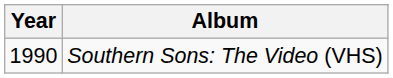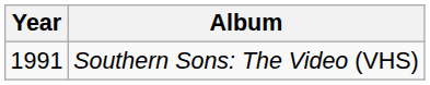Southern Sons: The Video (VHS) | Year: 1990 -> 1991
